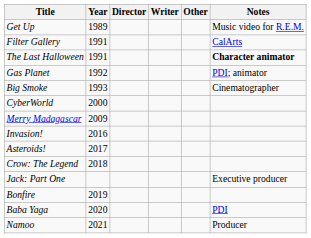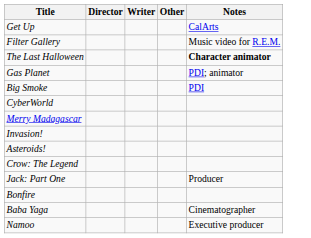- column: Year | 1989 | 1991 | 1991 | 1992 | 1993 | 2000 | 2009 | 2016 | 2017 | 2018 | 2019 | 2020 | 2021
Get Up | Notes: Music video for R.E.M. -> CalArts
Filter Gallery | Notes: CalArts -> Music video for R.E.M.
Big Smoke | Notes: Cinematographer -> PDI
Jack: Part One | Notes: Executive producer -> Producer
Baba Yaga | Notes: PDI -> Cinematographer
Namoo | Notes: Producer -> Executive producer
